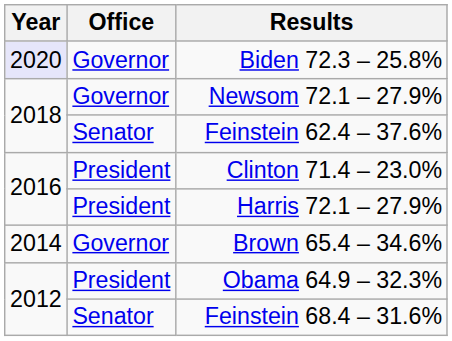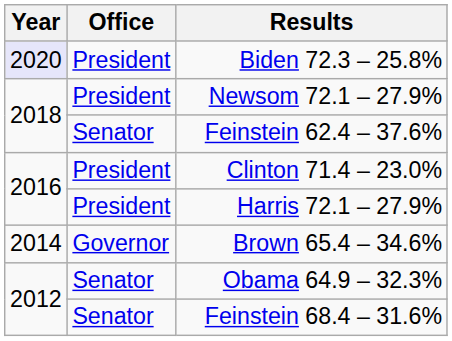Biden 72.3 – 25.8% | Office: Governor -> President
Newsom 72.1 – 27.9% | Office: Governor -> President
Obama 64.9 – 32.3% | Office: President -> Senator
